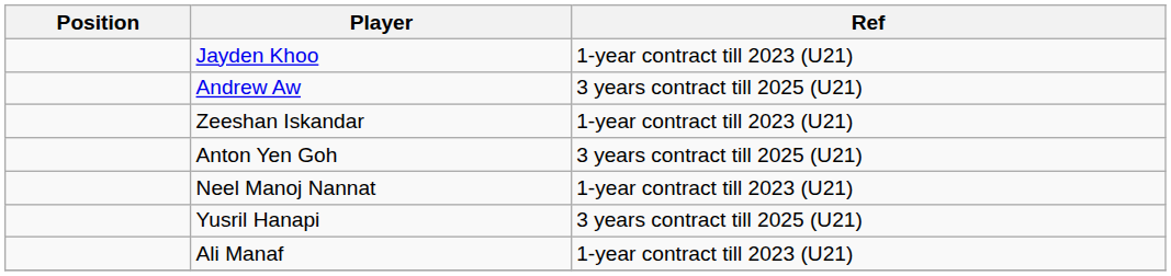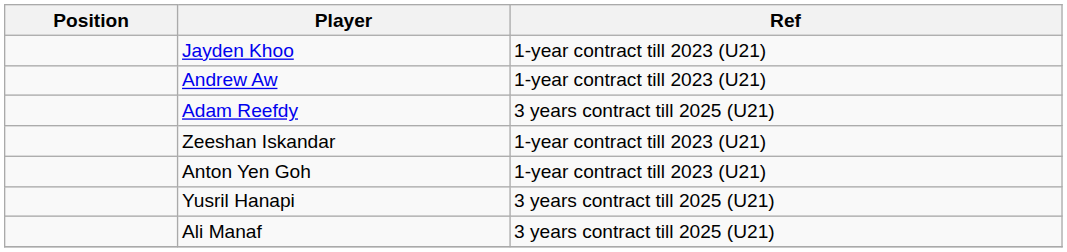Andrew Aw | Ref: 3 years contract till 2025 (U21) -> 1-year contract till 2023 (U21)
+ row: Adam Reefdy | 3 years contract till 2025 (U21)
Anton Yen Goh | Ref: 3 years contract till 2025 (U21) -> 1-year contract till 2023 (U21)
- row: Neel Manoj Nannat | 1-year contract till 2023 (U21)
Ali Manaf | Ref: 1-year contract till 2023 (U21) -> 3 years contract till 2025 (U21)
